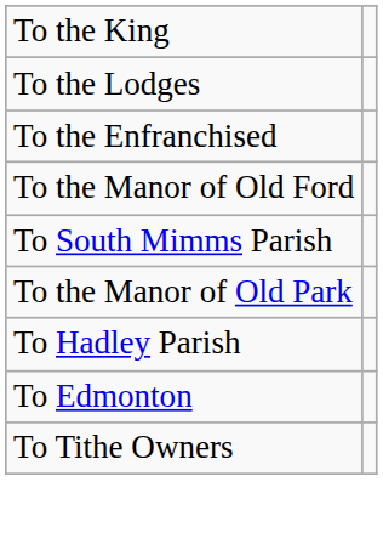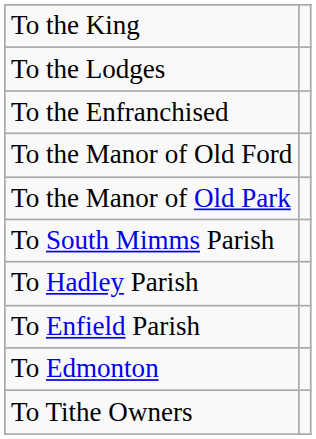rows swapped: To the Manor of Old Park <-> To South Mimms Parish
+ row: To Enfield Parish
